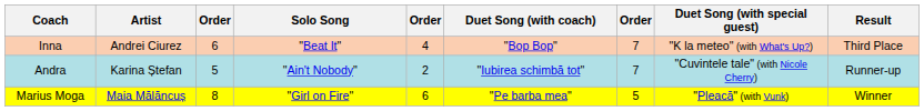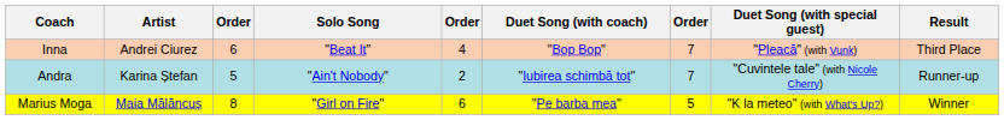Inna | Duet Song (with special guest): "K la meteo" (with What's Up?) -> "Pleacă" (with Vunk)
Marius Moga | Duet Song (with special guest): "Pleacă" (with Vunk) -> "K la meteo" (with What's Up?)
